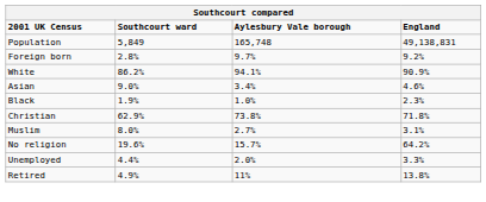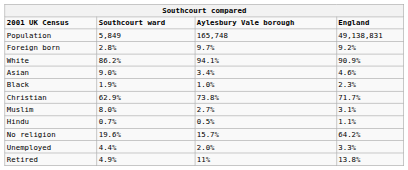Christian | England: 71.8% -> 71.7%
+ row: Hindu | 0.7% | 0.5% | 1.1%
